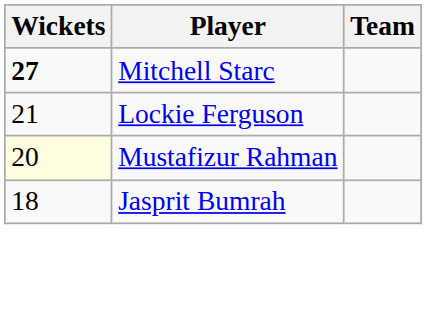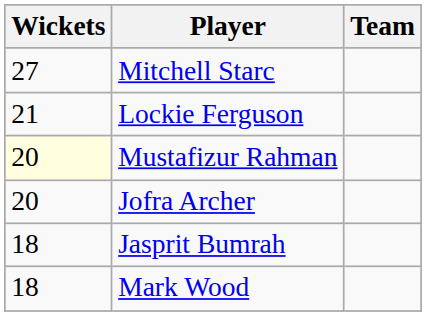Mitchell Starc | Wickets: bold -> normal
+ row: 20 | Jofra Archer
+ row: 18 | Mark Wood
